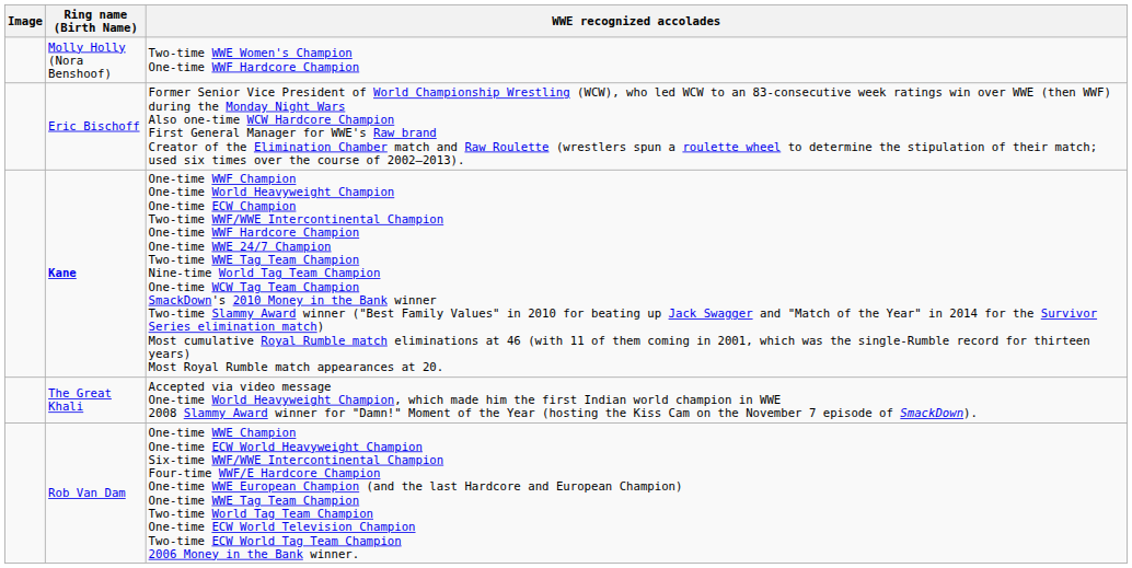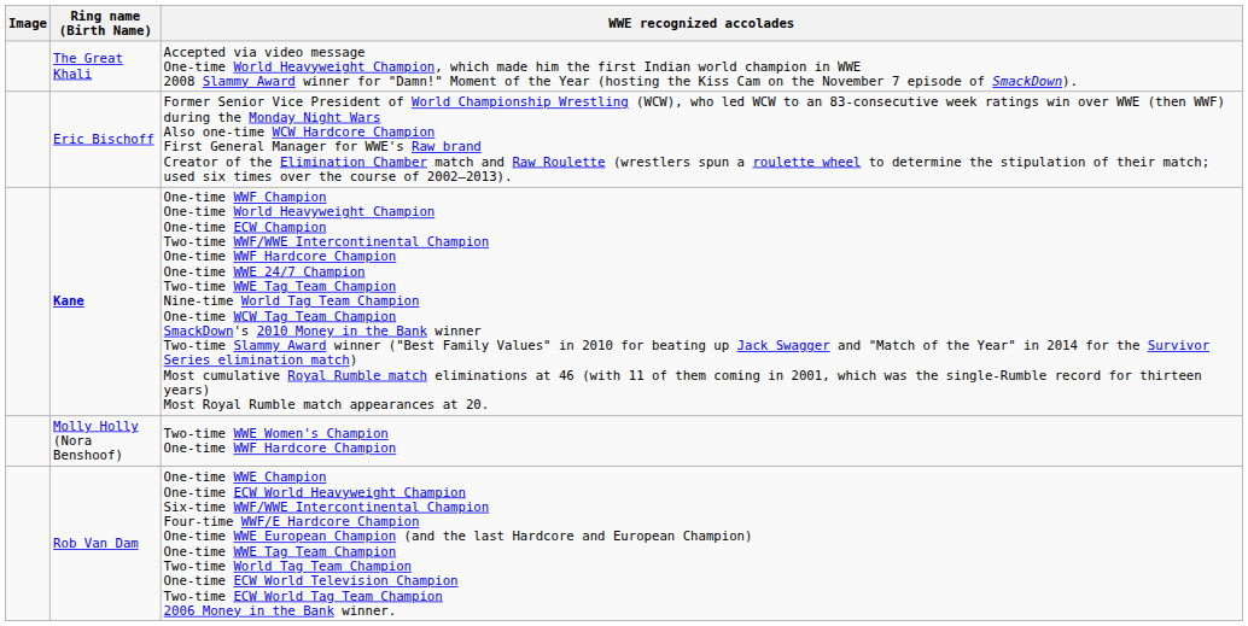rows swapped: Molly Holly (Nora Benshoof) <-> The Great Khali
